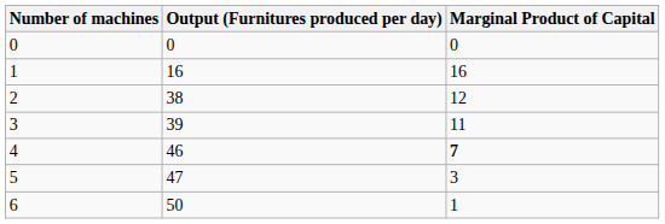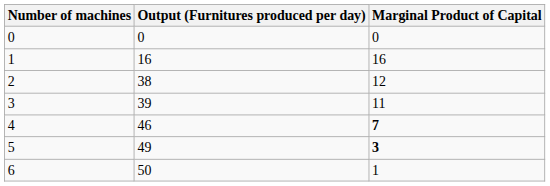5 | Output (Furnitures produced per day): 47 -> 49
5 | Marginal Product of Capital: normal -> bold
